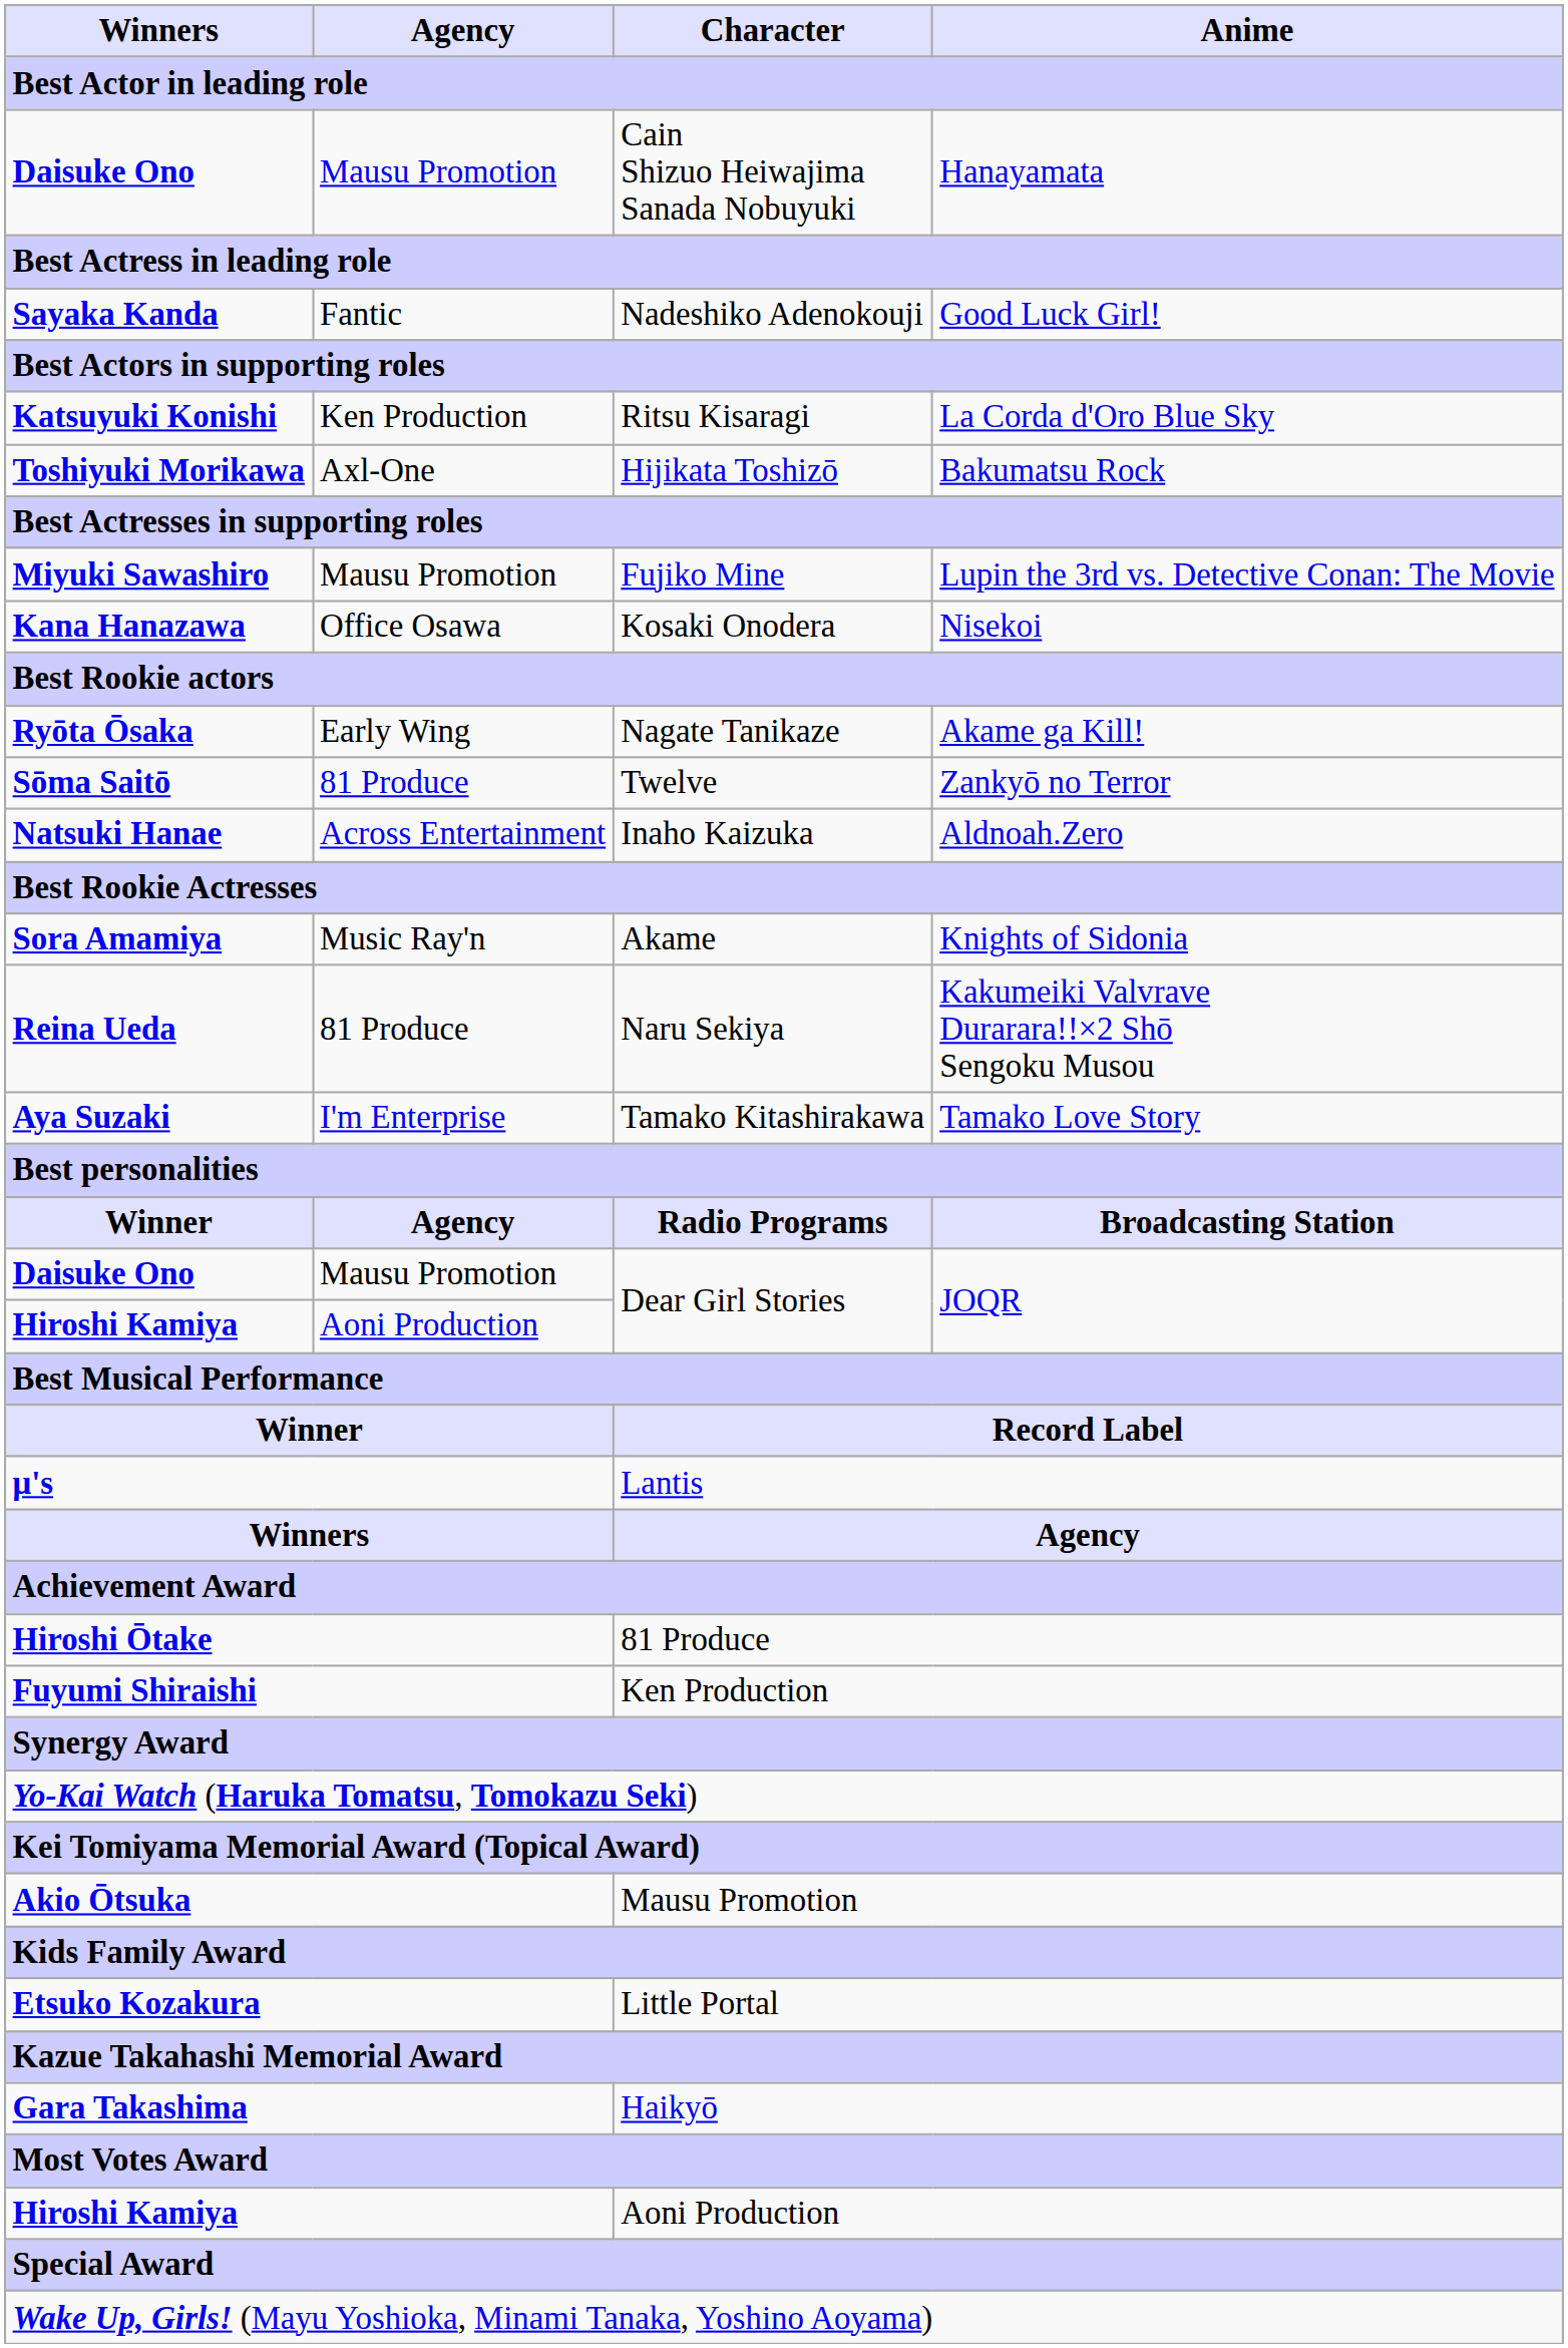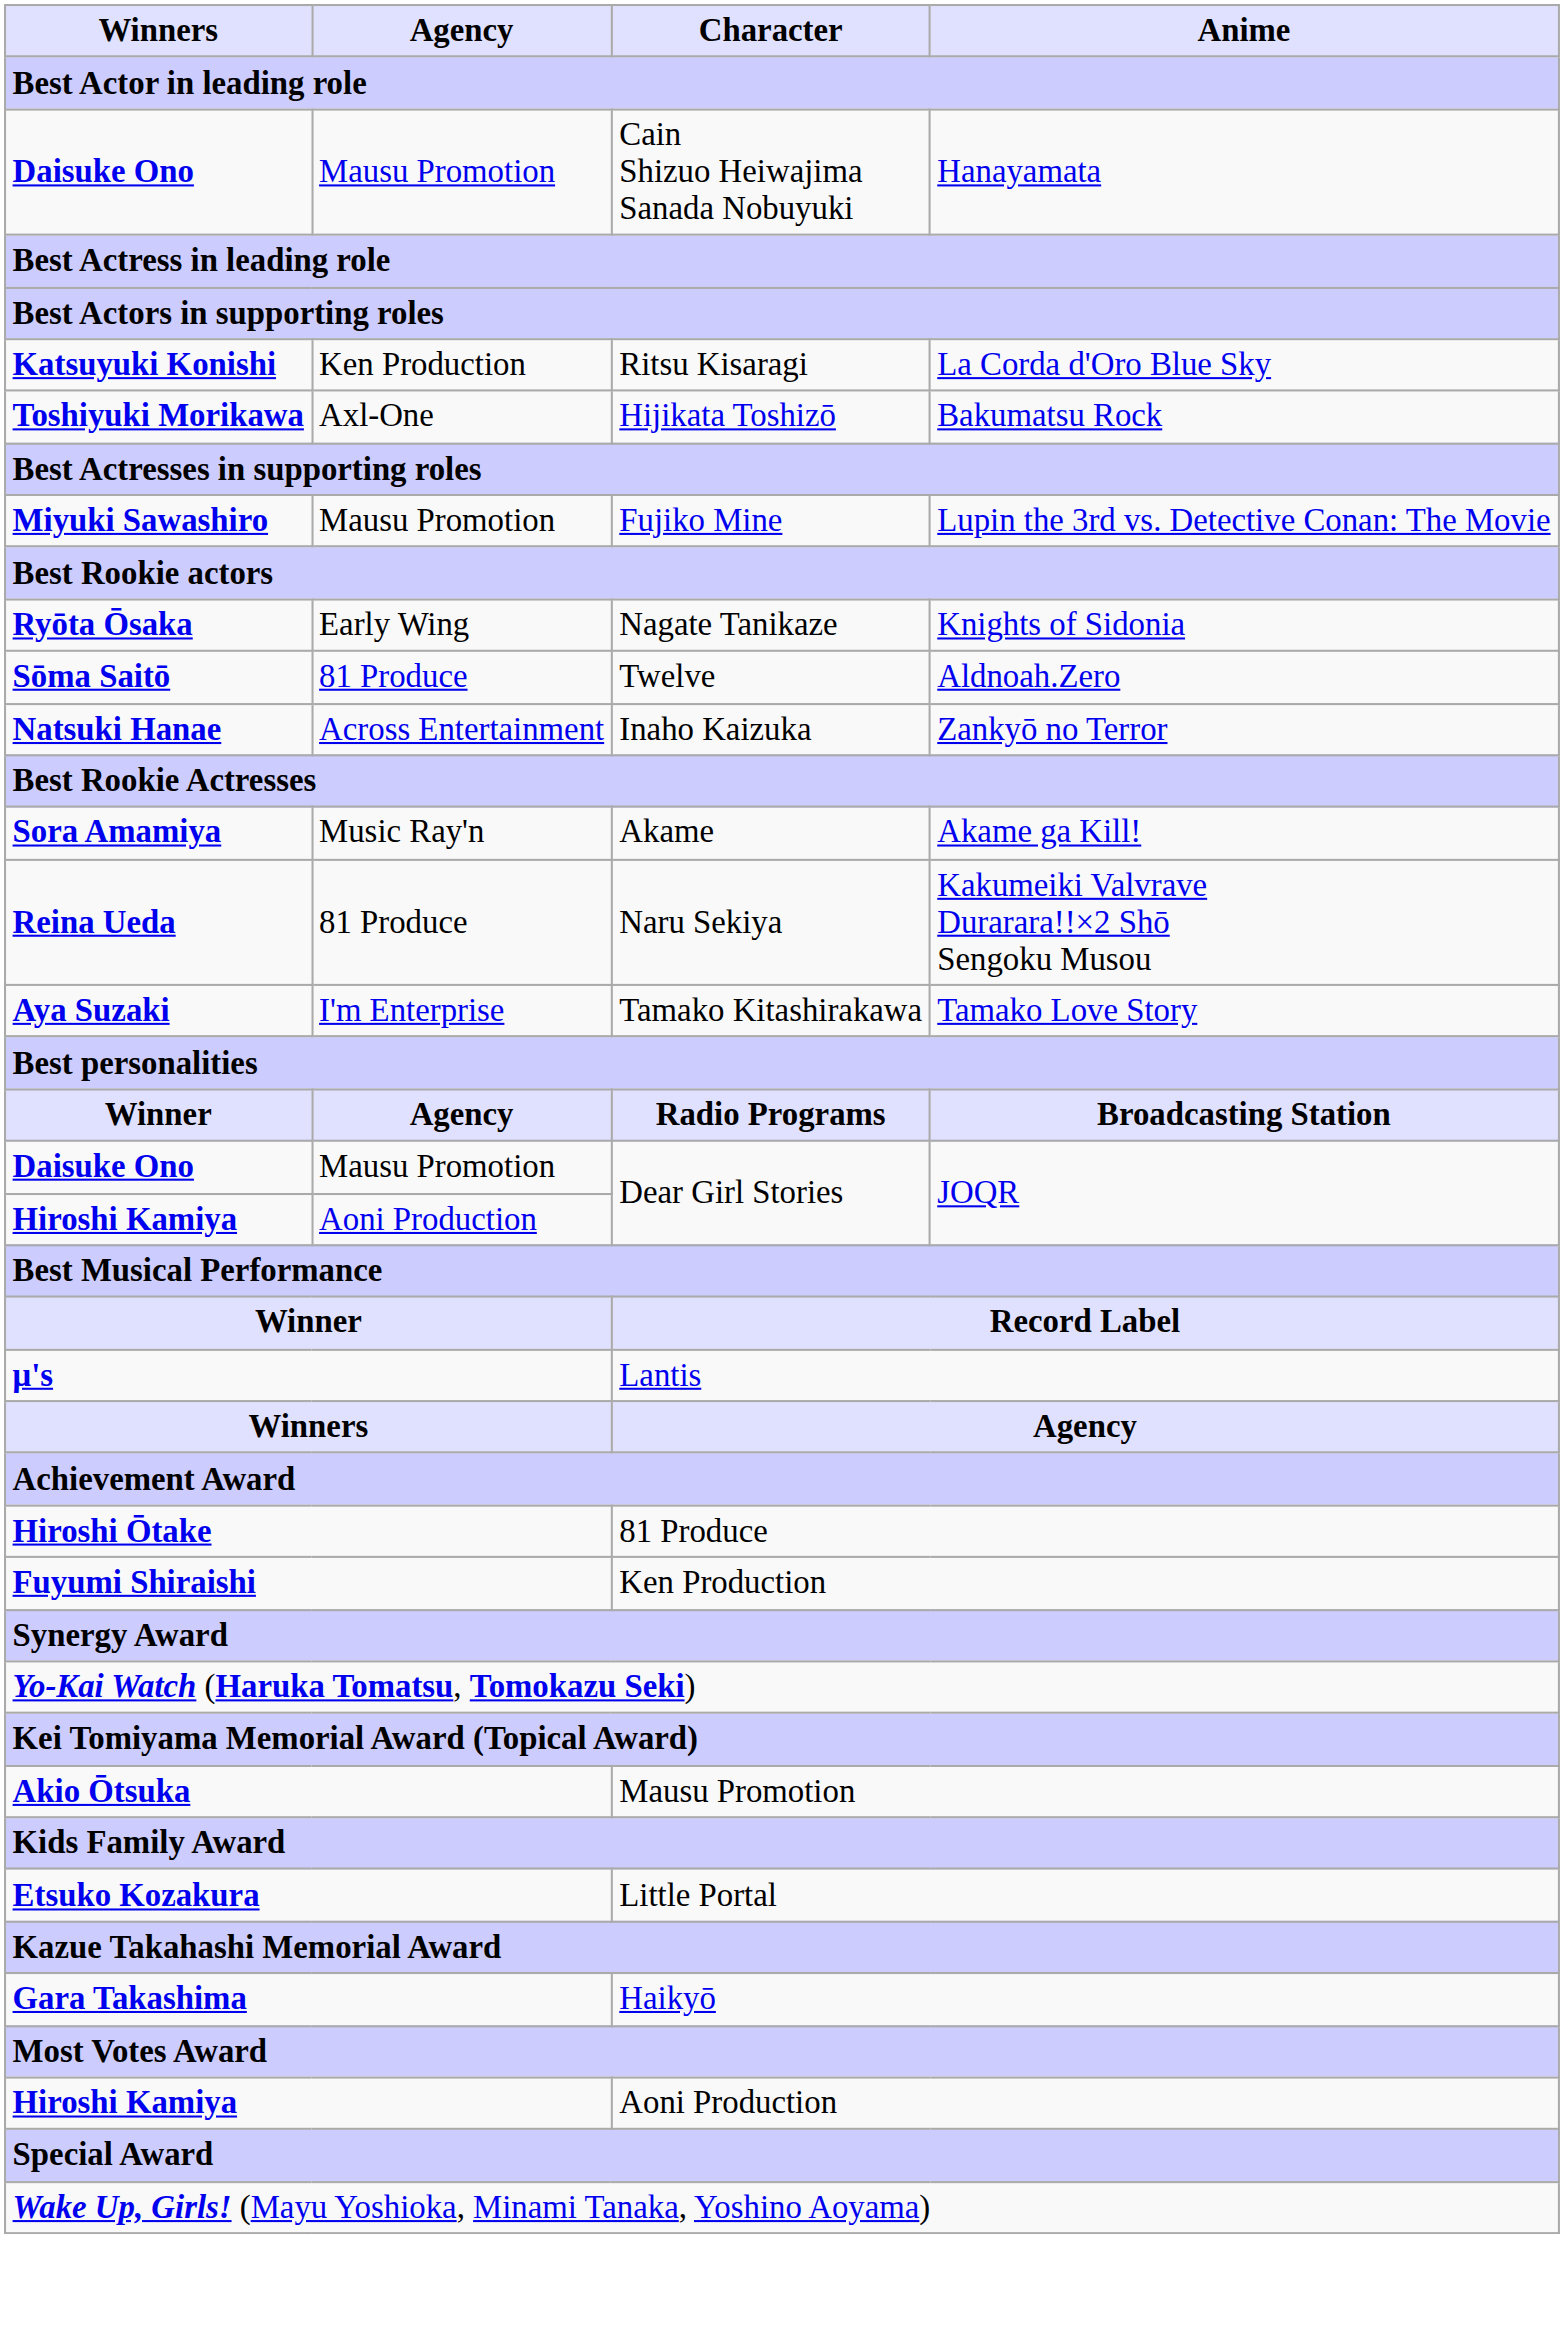- row: Sayaka Kanda | Fantic | Nadeshiko Adenokouji | Good Luck Girl!
- row: Kana Hanazawa | Office Osawa | Kosaki Onodera | Nisekoi
Nagate Tanikaze | Anime: Akame ga Kill! -> Knights of Sidonia
Twelve | Anime: Zankyō no Terror -> Aldnoah.Zero
Inaho Kaizuka | Anime: Aldnoah.Zero -> Zankyō no Terror
Akame | Anime: Knights of Sidonia -> Akame ga Kill!
